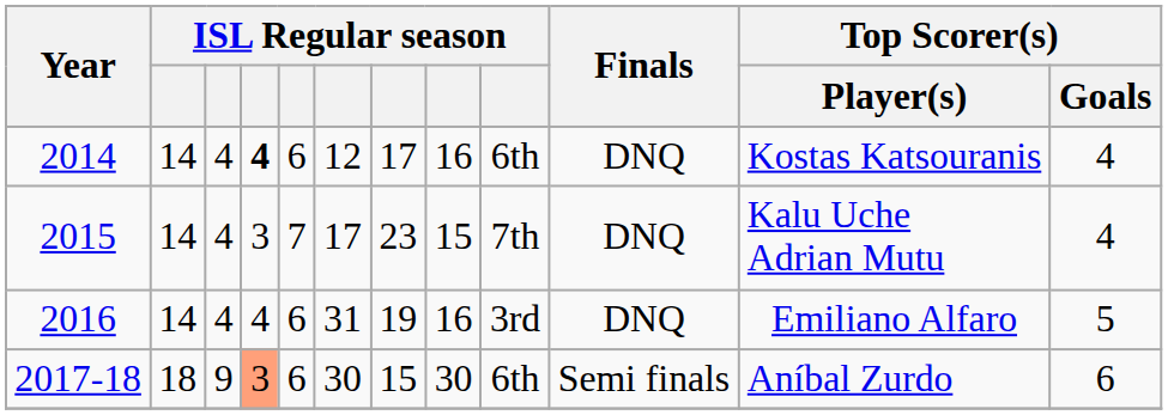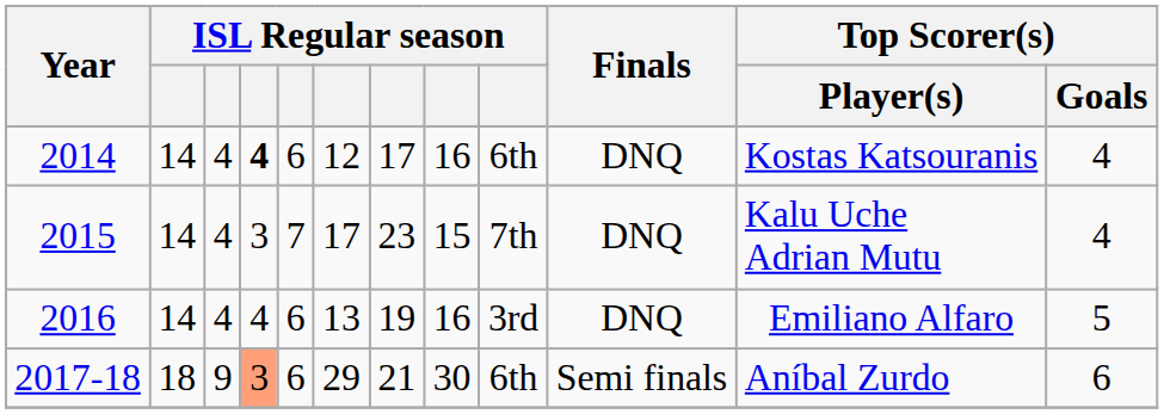2016 | column 6: 31 -> 13
2017-18 | column 6: 30 -> 29
2017-18 | column 7: 15 -> 21
